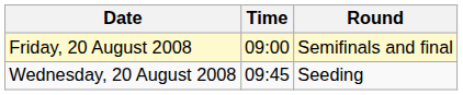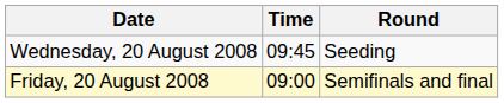rows swapped: Wednesday, 20 August 2008 <-> Friday, 20 August 2008
